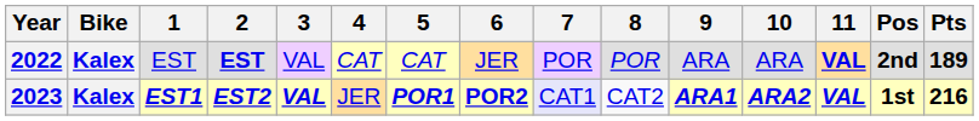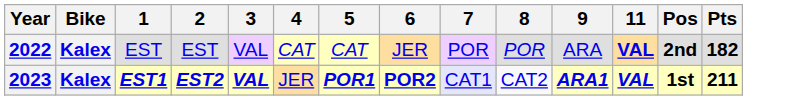- column: 10 | ARA | ARA2
2022 | 2: bold -> normal
2022 | Pts: 189 -> 182
2023 | Pts: 216 -> 211
